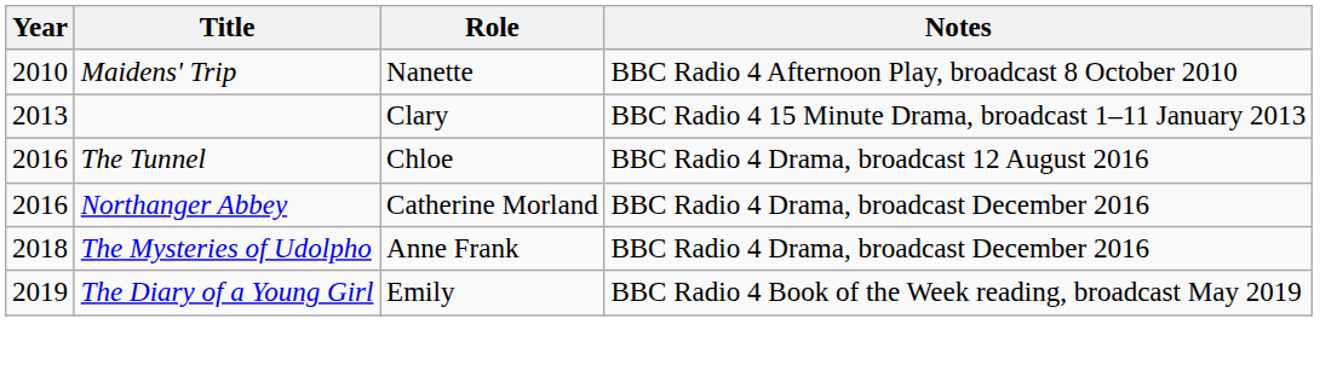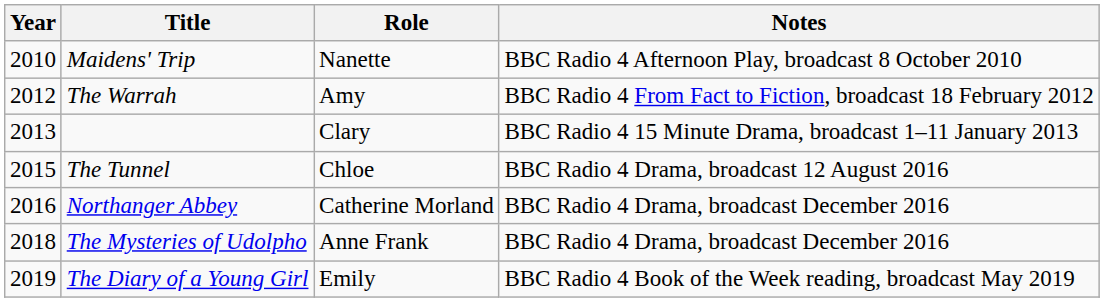+ row: 2012 | The Warrah | Amy | BBC Radio 4 From Fact to Fiction, broadcast 18 February 2012
The Tunnel | Year: 2016 -> 2015
